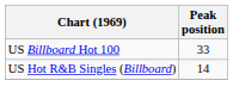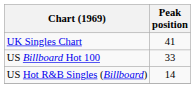+ row: UK Singles Chart | 41
